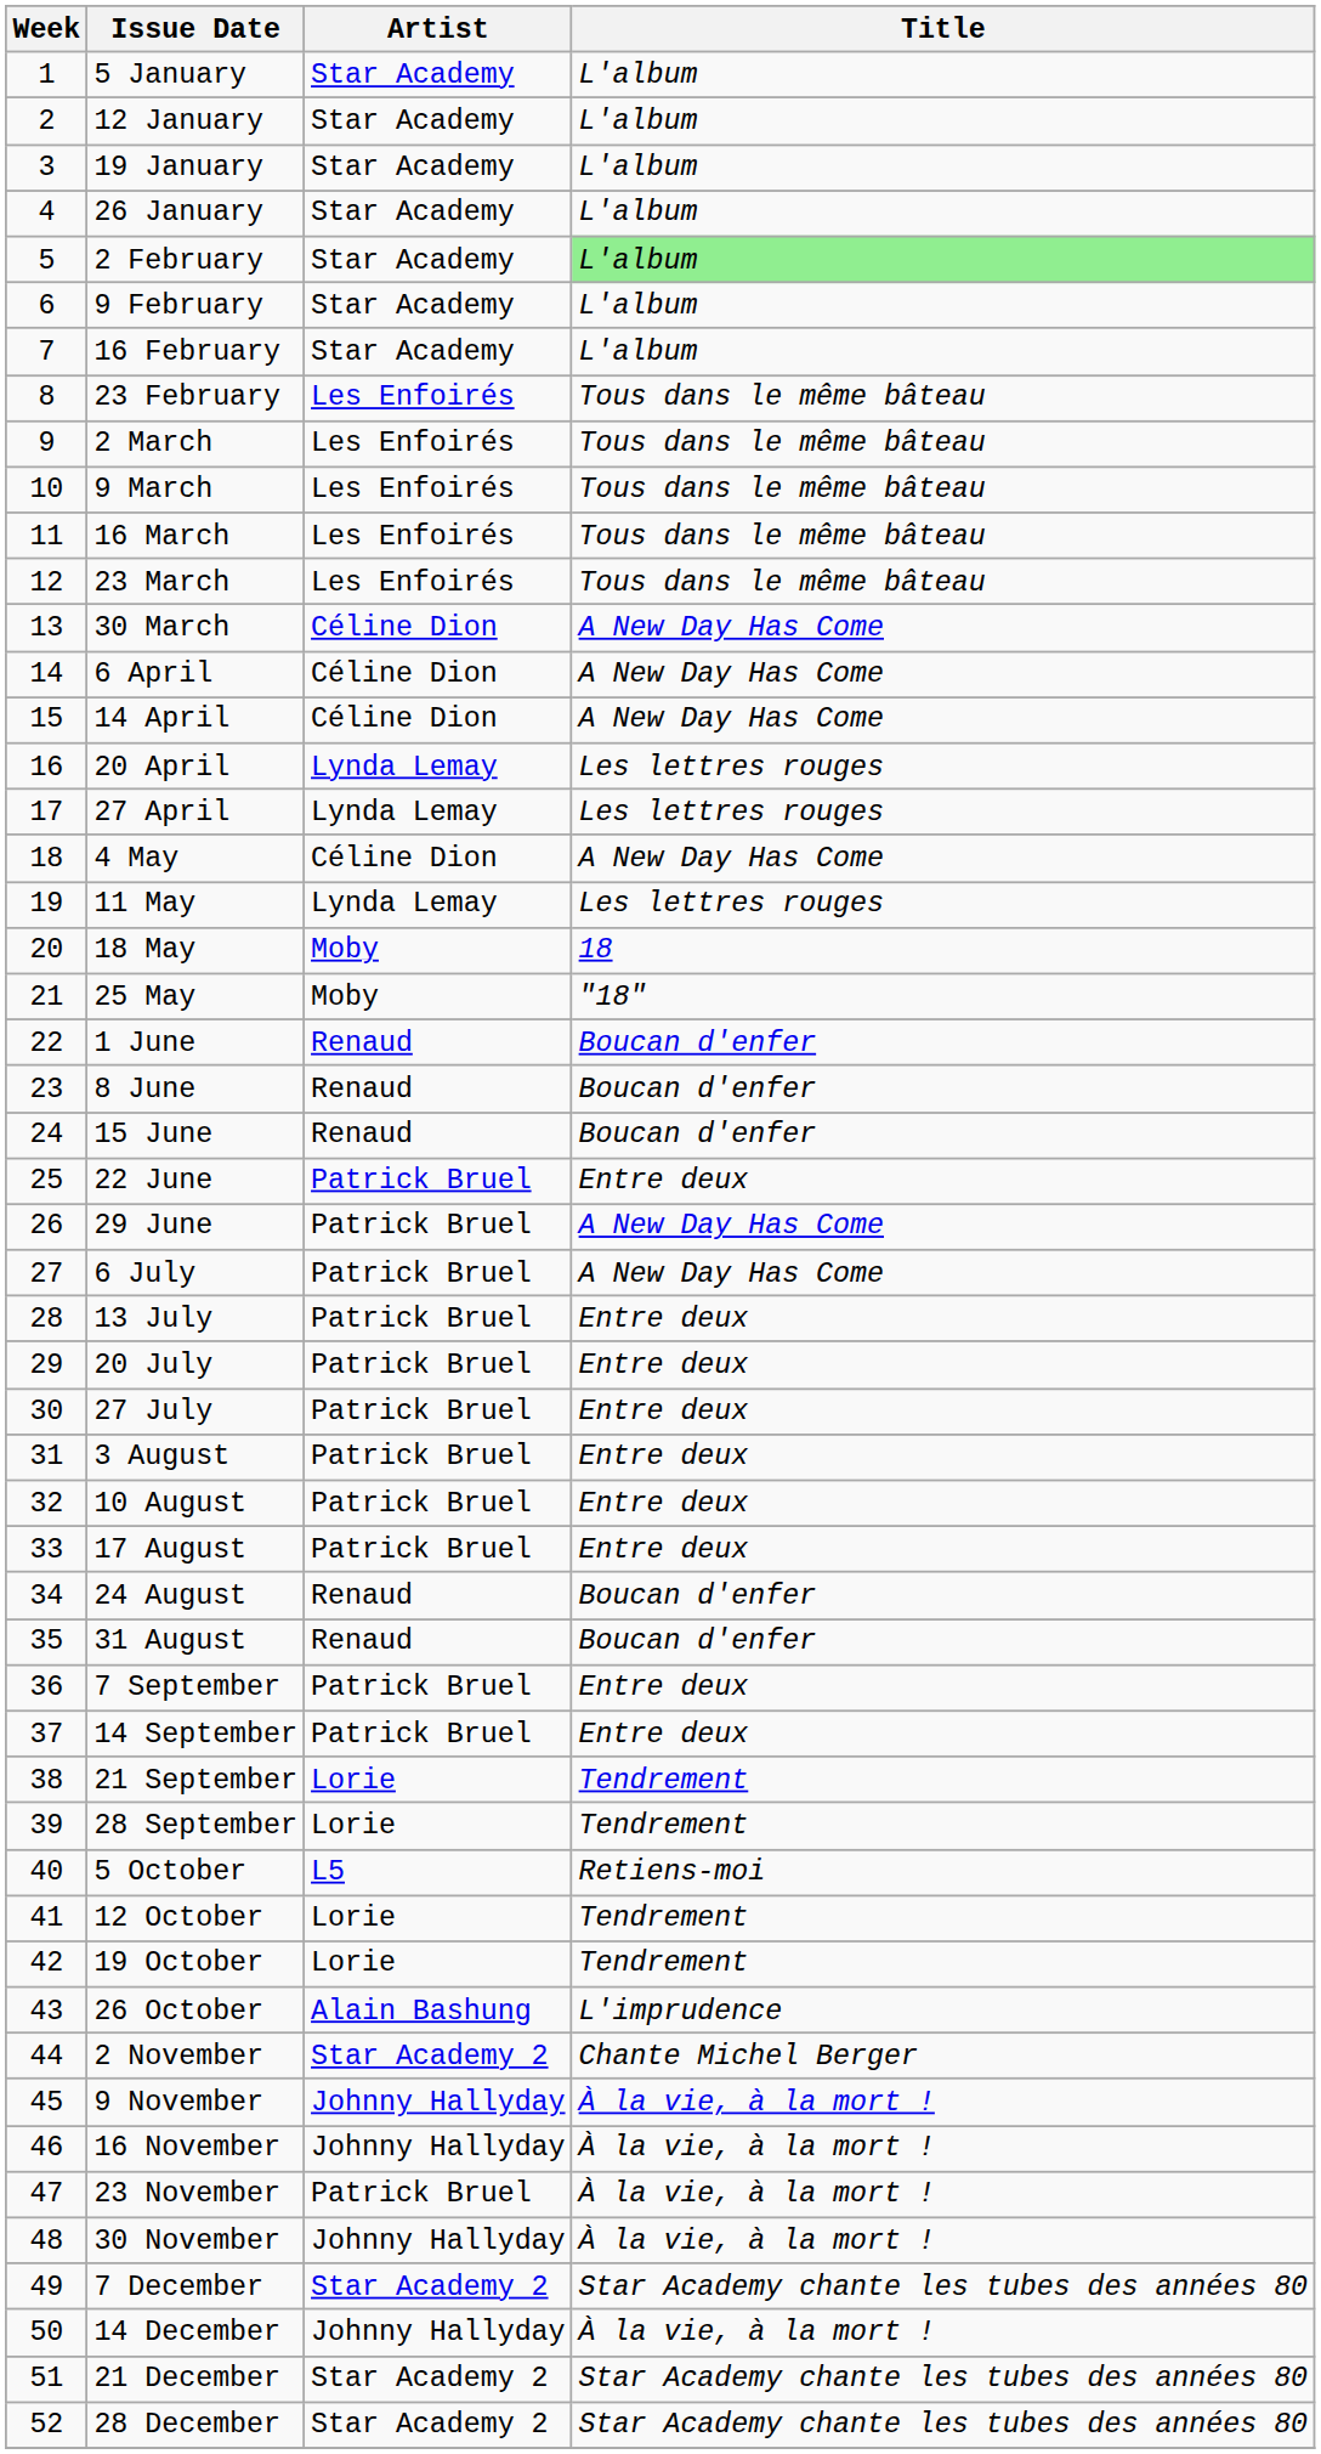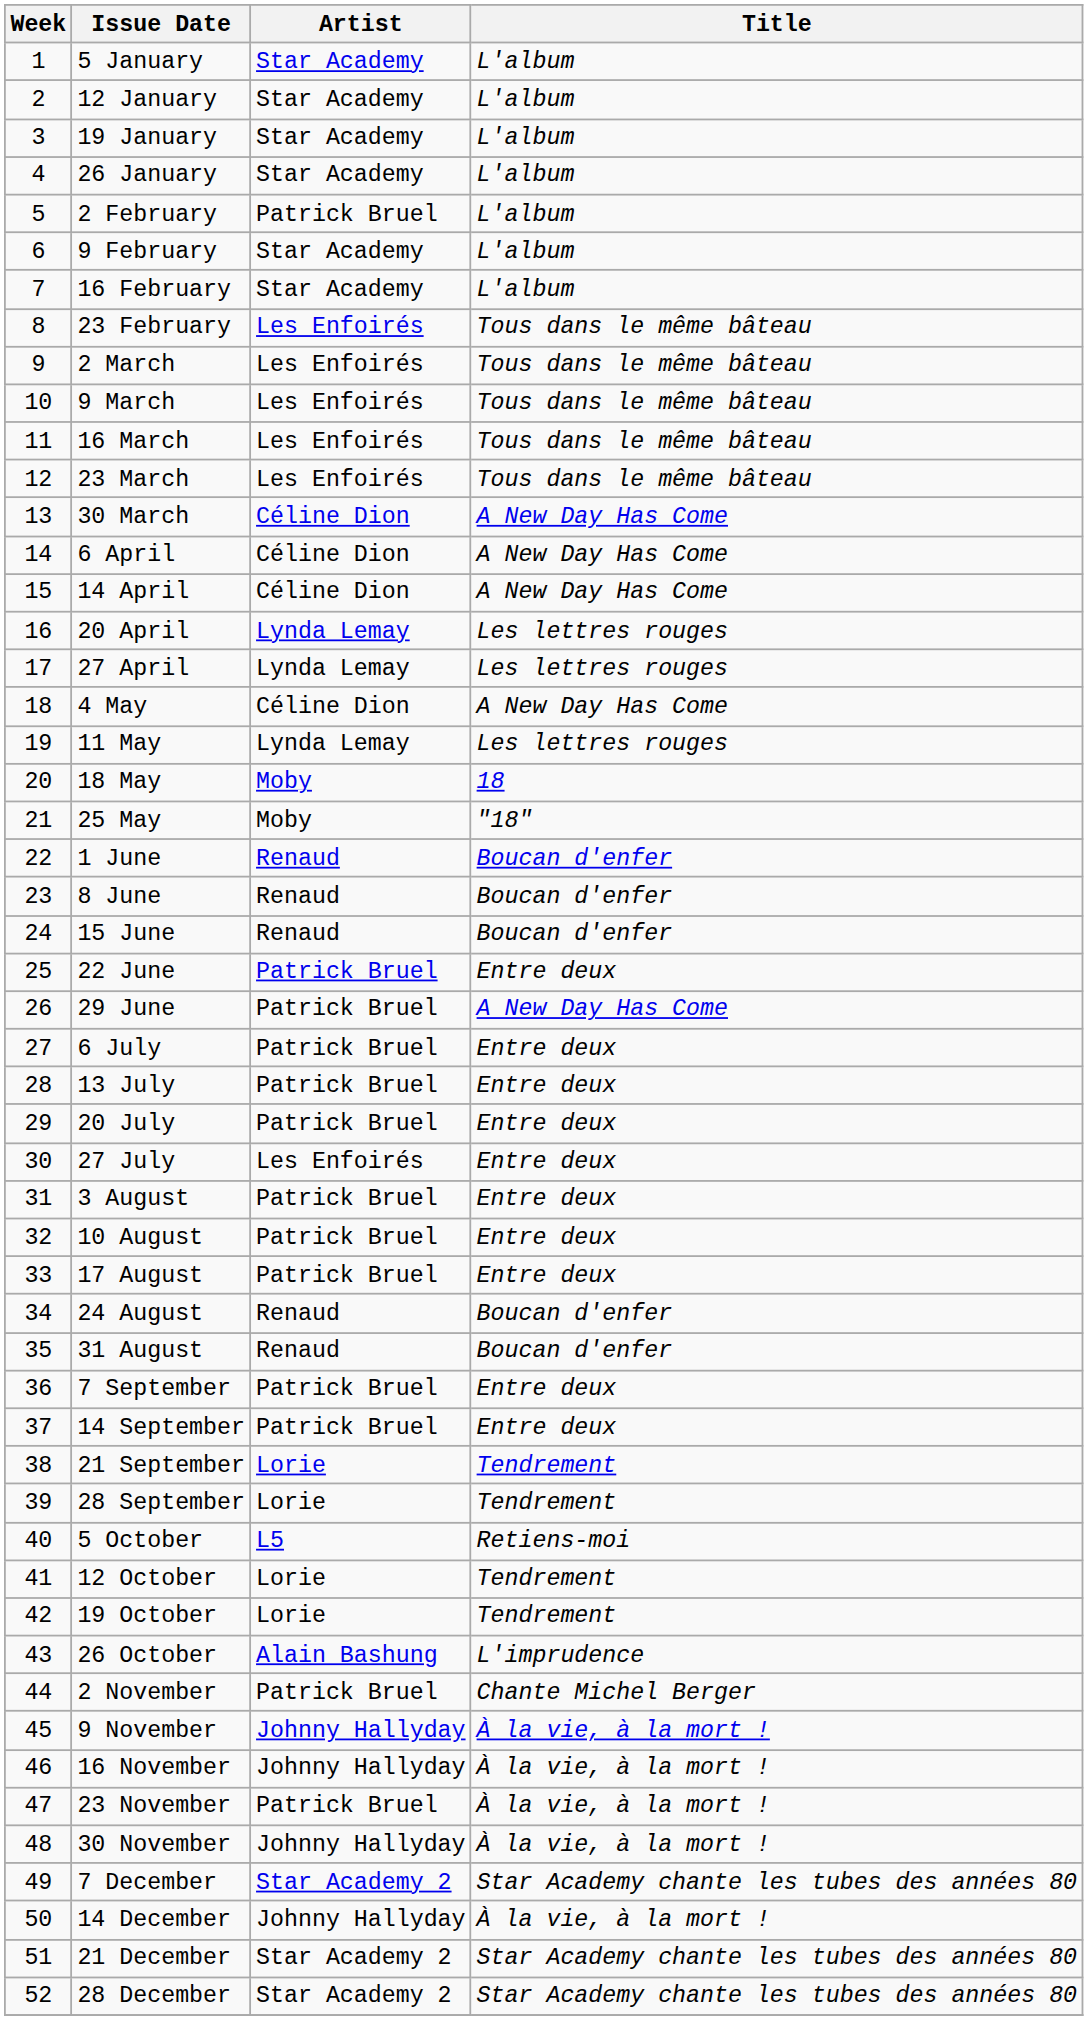2 February | Artist: Star Academy -> Patrick Bruel
2 February | Title: lightgreen background -> no background
6 July | Title: A New Day Has Come -> Entre deux
27 July | Artist: Patrick Bruel -> Les Enfoirés
2 November | Artist: Star Academy 2 -> Patrick Bruel
